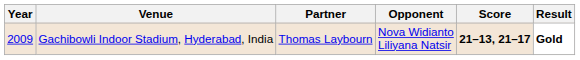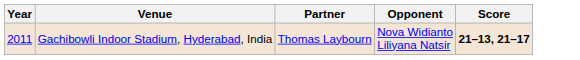- column: Result | Gold
Gachibowli Indoor Stadium, Hyderabad, India | Year: 2009 -> 2011
